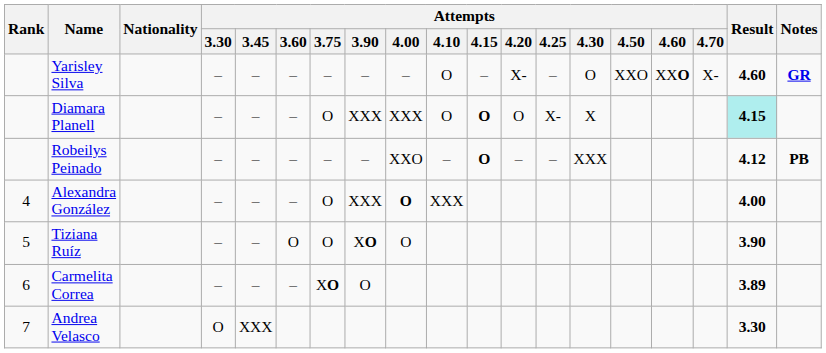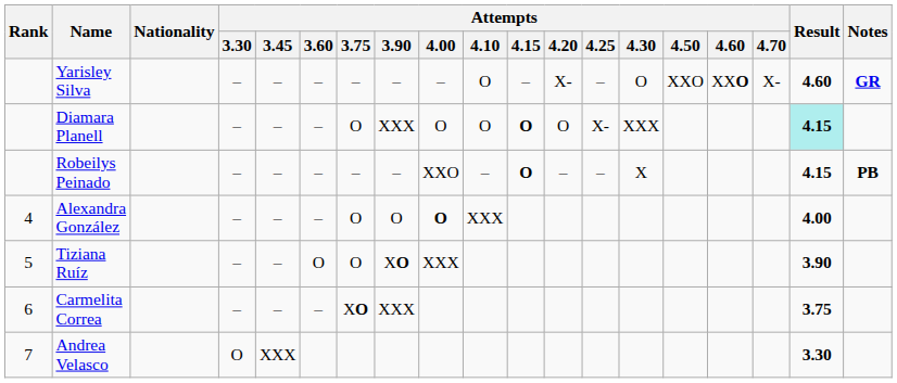Diamara Planell | Attempts / 4.00: XXX -> O
Diamara Planell | Attempts / 4.30: X -> XXX
Robeilys Peinado | Attempts / 4.30: XXX -> X
Robeilys Peinado | Result: 4.12 -> 4.15
Alexandra González | Attempts / 3.90: XXX -> O
Tiziana Ruíz | Attempts / 4.00: O -> XXX
Carmelita Correa | Attempts / 3.90: O -> XXX
Carmelita Correa | Result: 3.89 -> 3.75
